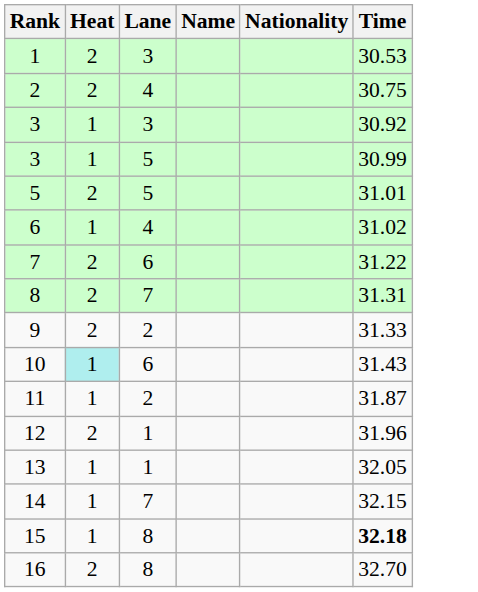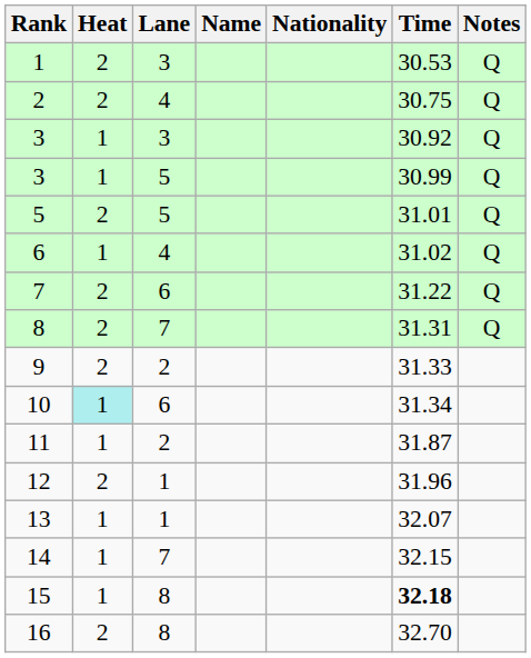+ column: Notes | Q | Q | Q | Q | Q | Q | Q | Q
10 | Time: 31.43 -> 31.34
13 | Time: 32.05 -> 32.07
